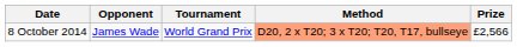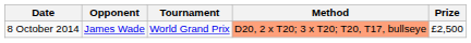8 October 2014 | Prize: £2,566 -> £2,500
